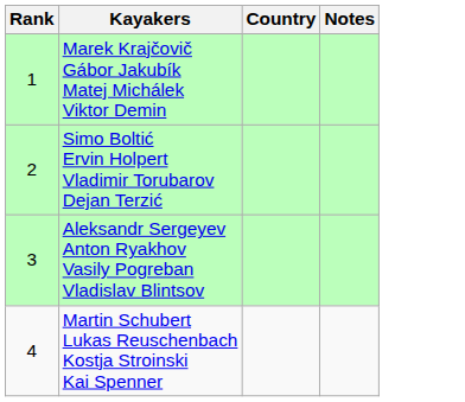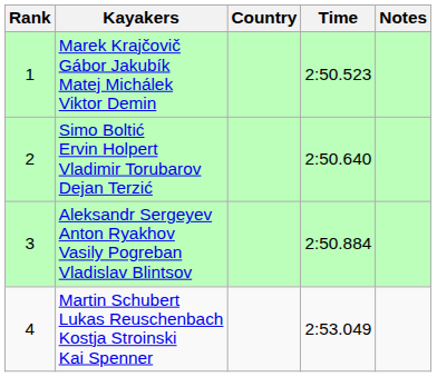+ column: Time | 2:50.523 | 2:50.640 | 2:50.884 | 2:53.049
